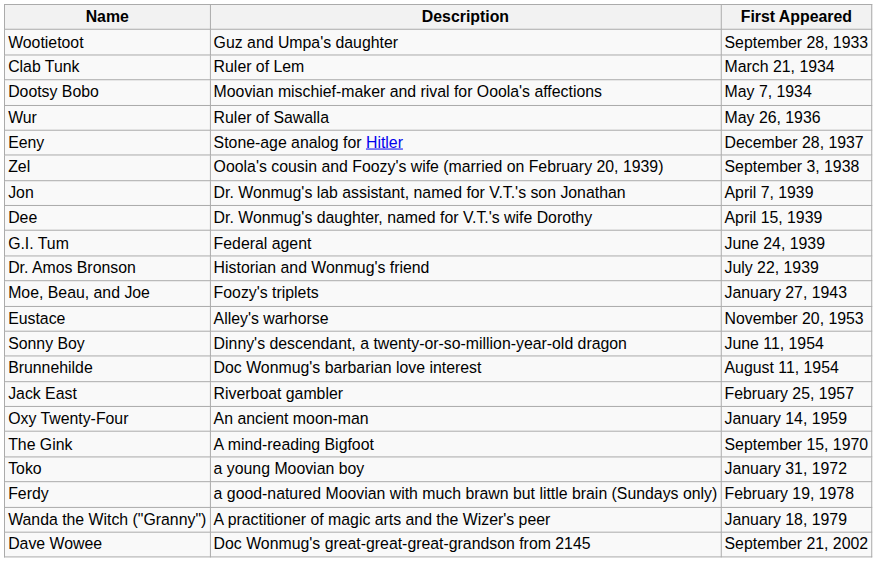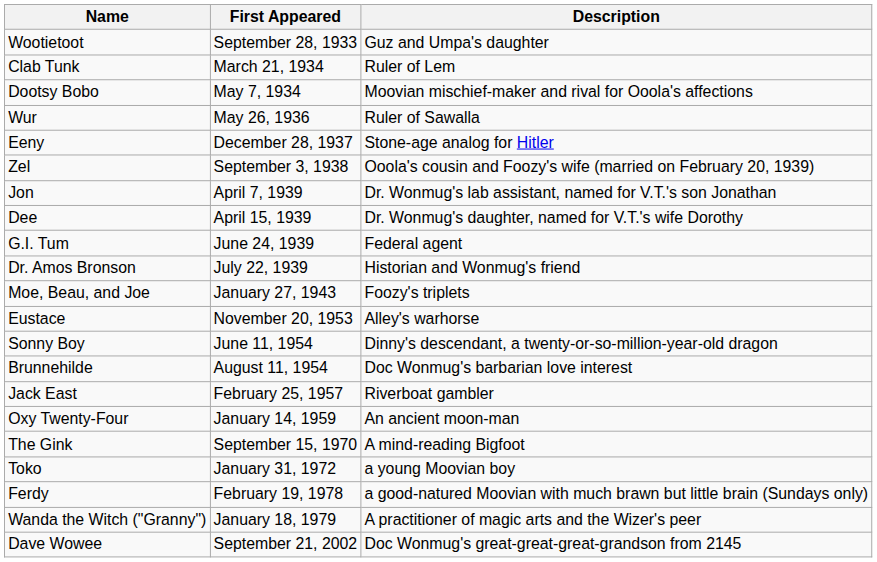columns swapped: First Appeared <-> Description
